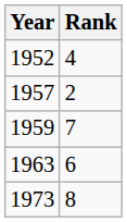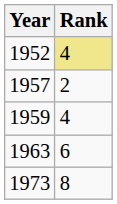1952 | Rank: no background -> khaki background
1959 | Rank: 7 -> 4
